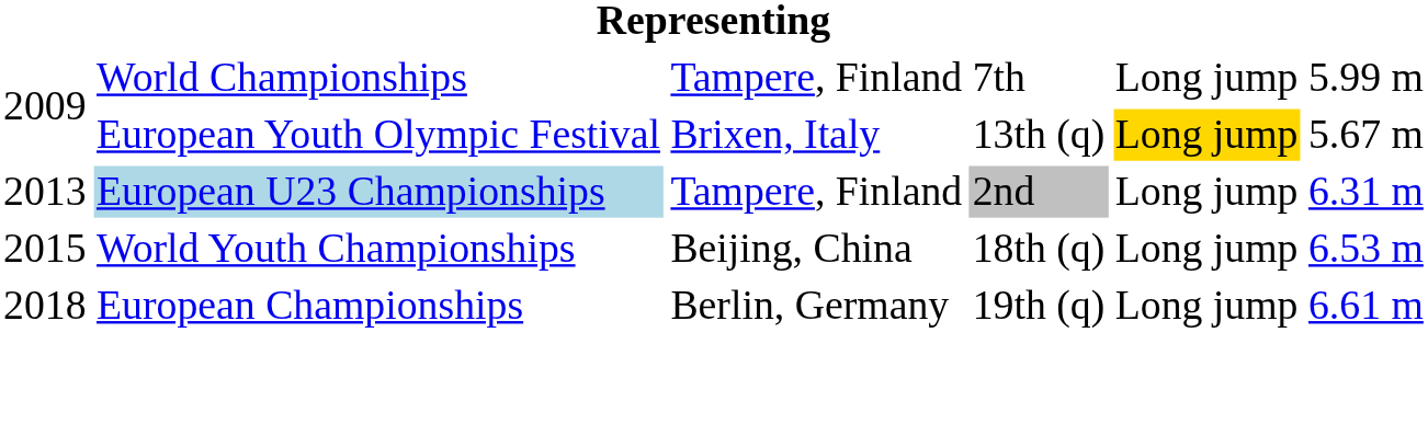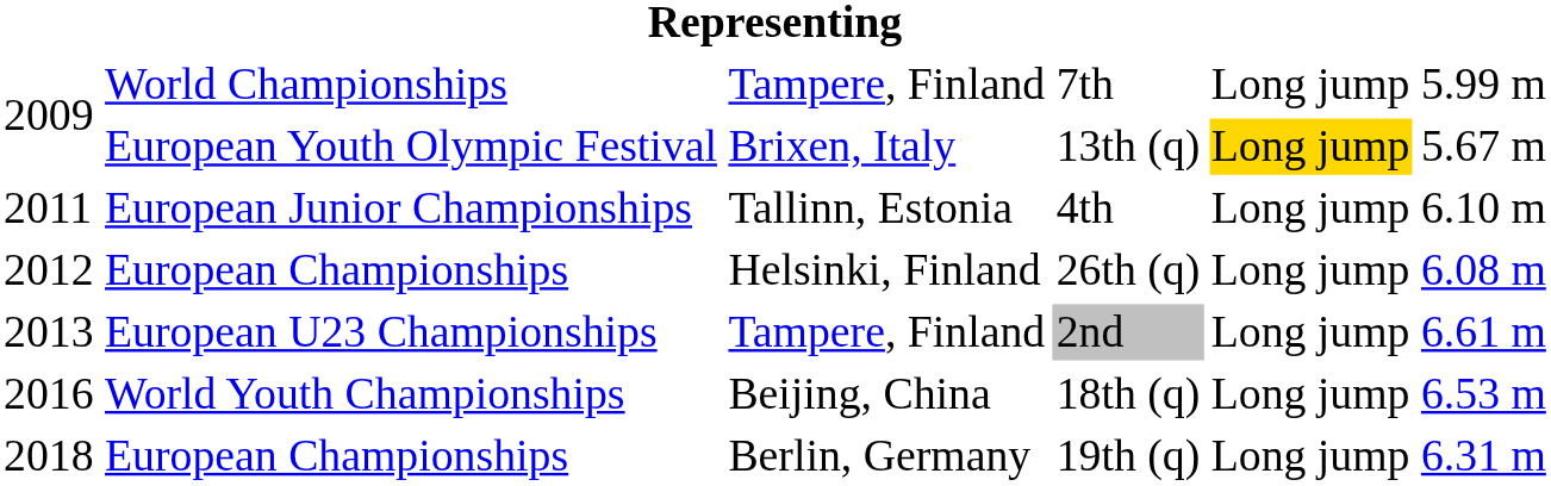+ row: 2011 | European Junior Championships | Tallinn, Estonia | 4th | Long jump | 6.10 m
+ row: 2012 | European Championships | Helsinki, Finland | 26th (q) | Long jump | 6.08 m
2nd | column 2: lightblue background -> no background
2nd | column 6: 6.31 m -> 6.61 m
18th (q) | column 1: 2015 -> 2016
19th (q) | column 6: 6.61 m -> 6.31 m
